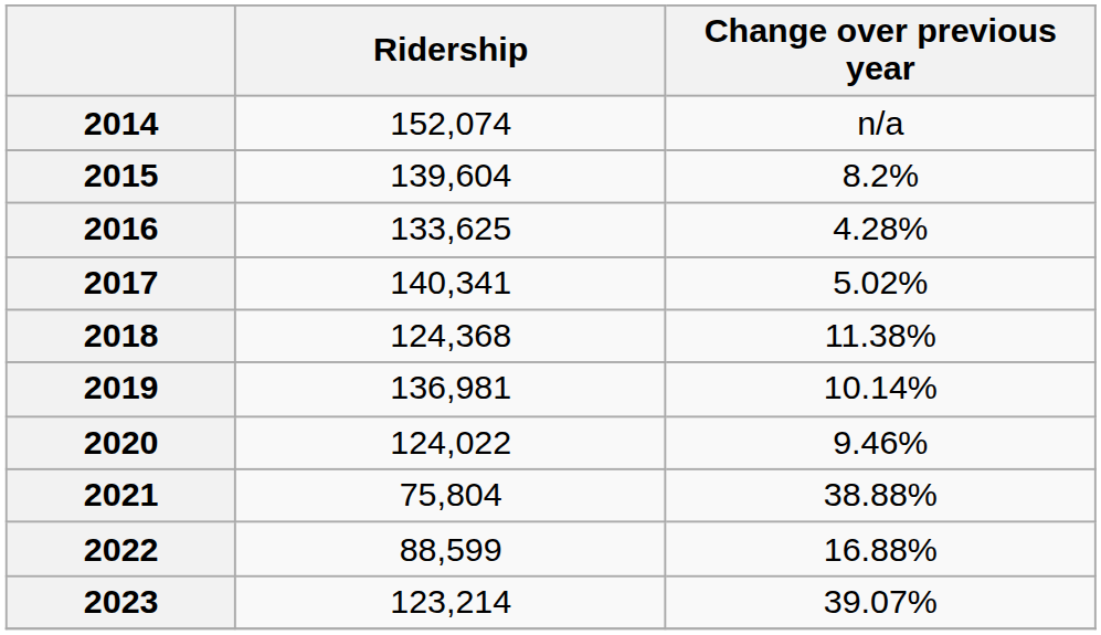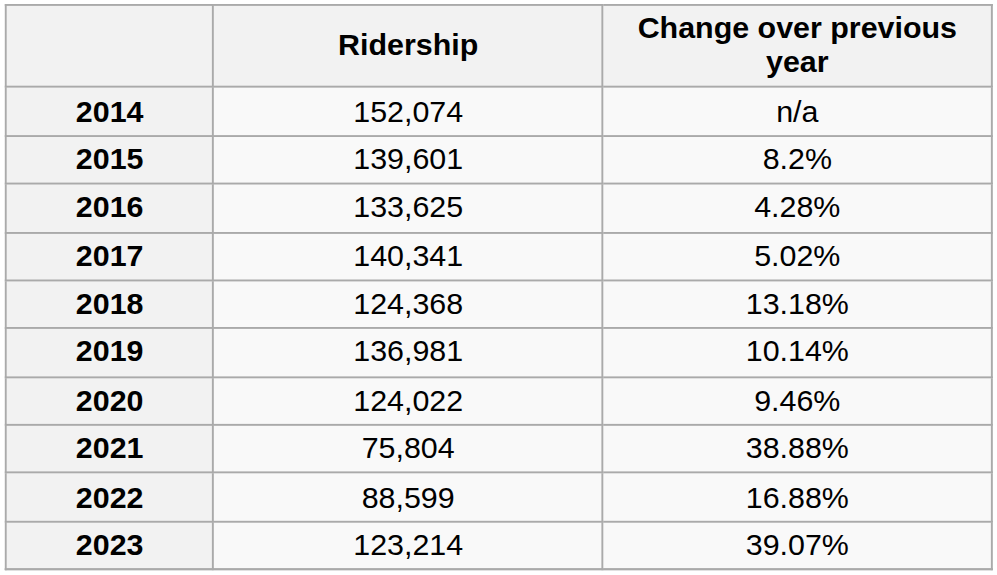2015 | Ridership: 139,604 -> 139,601
2018 | Change over previous year: 11.38% -> 13.18%
